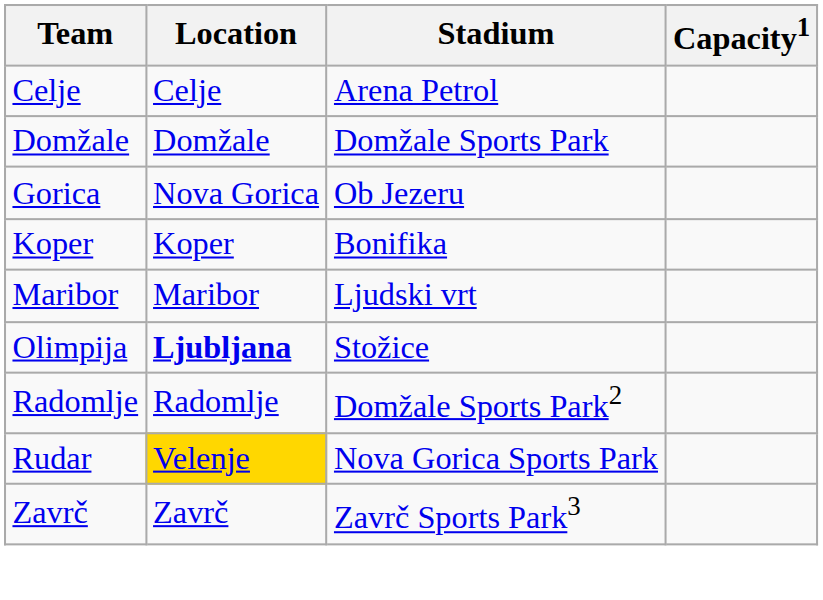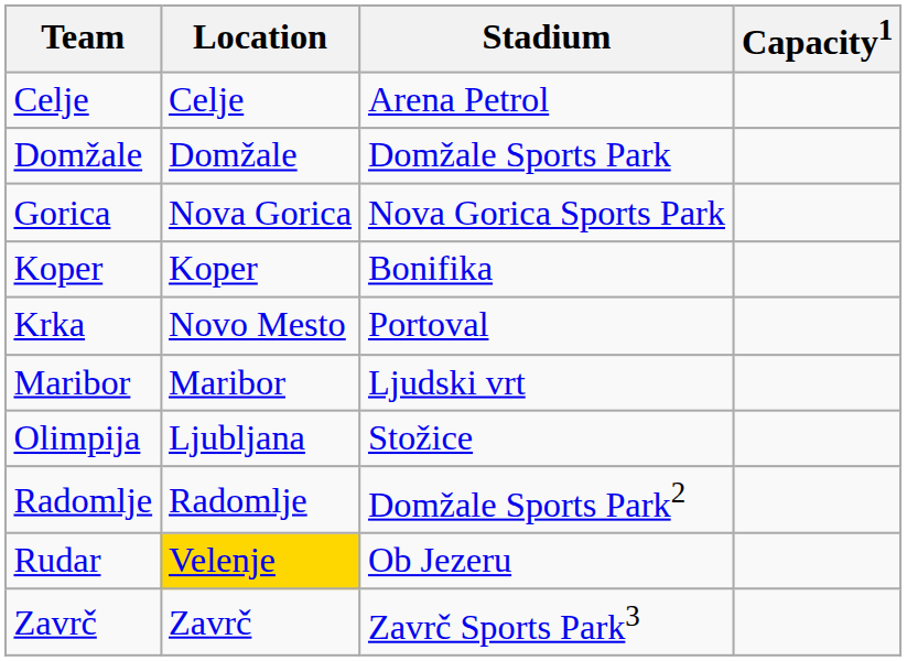Gorica | Stadium: Ob Jezeru -> Nova Gorica Sports Park
+ row: Krka | Novo Mesto | Portoval
Olimpija | Location: bold -> normal
Rudar | Stadium: Nova Gorica Sports Park -> Ob Jezeru
